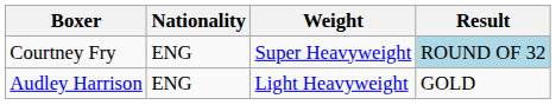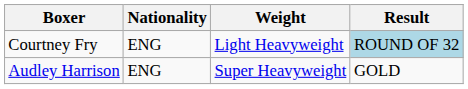Courtney Fry | Weight: Super Heavyweight -> Light Heavyweight
Audley Harrison | Weight: Light Heavyweight -> Super Heavyweight
